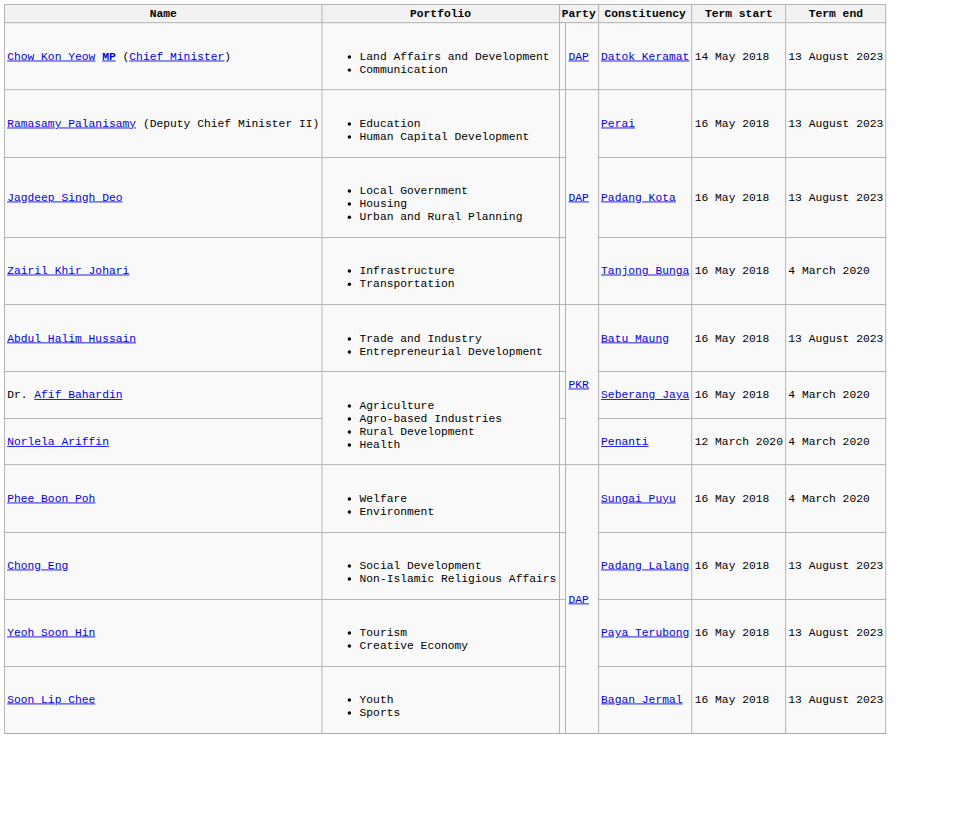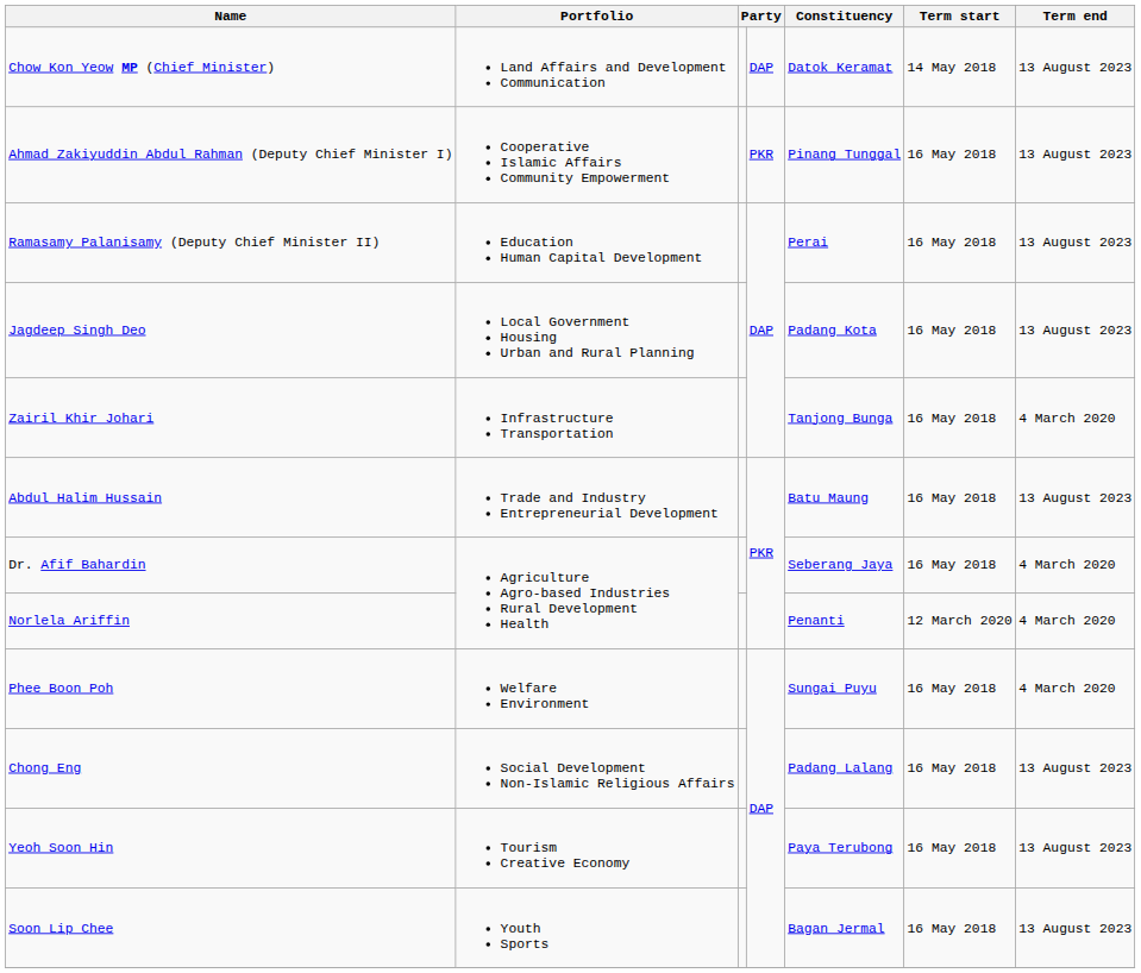+ row: Ahmad Zakiyuddin Abdul Rahman (Deputy Chief Minister I) | Cooperative Islamic Affairs Community Empowerment | PKR | Pinang Tunggal | 16 May 2018 | 13 August 2023
